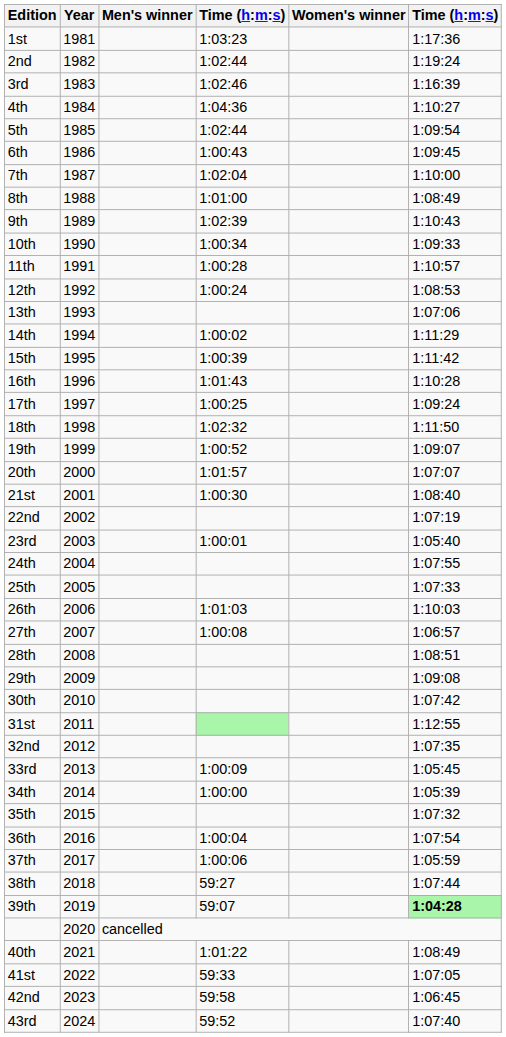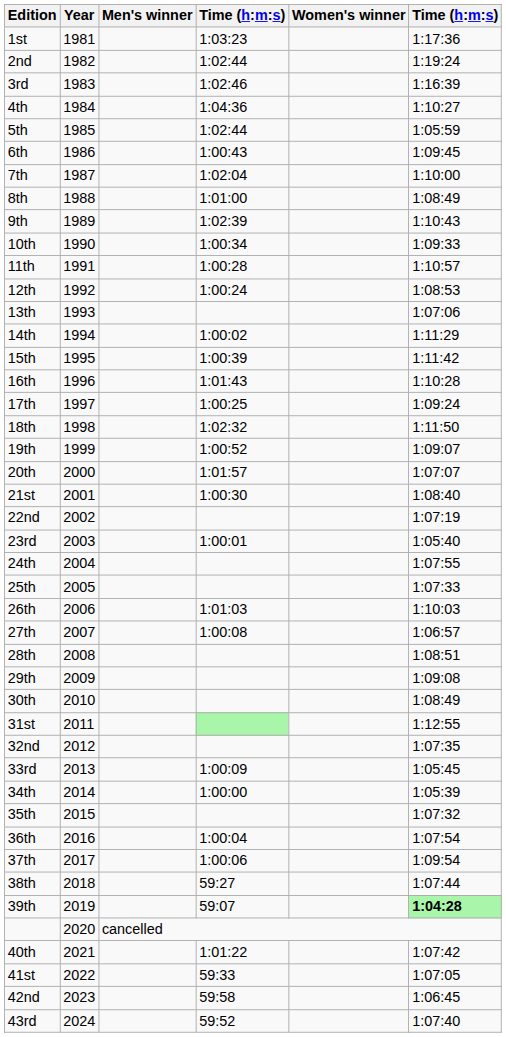5th | column 6: 1:09:54 -> 1:05:59
30th | column 6: 1:07:42 -> 1:08:49
37th | column 6: 1:05:59 -> 1:09:54
40th | column 6: 1:08:49 -> 1:07:42
